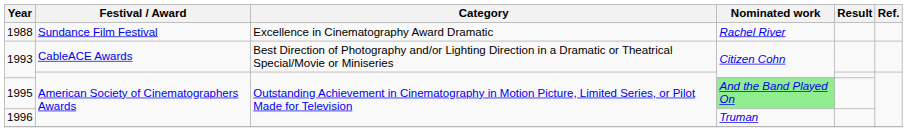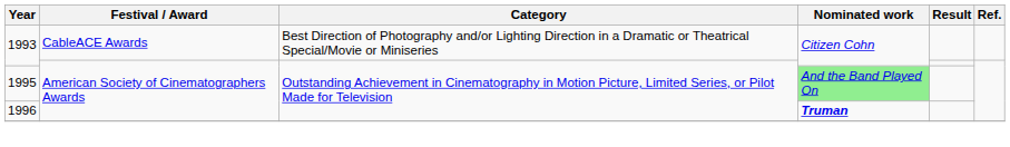- row: 1988 | Sundance Film Festival | Excellence in Cinematography Award Dramatic | Rachel River
1996 | Nominated work: normal -> bold
